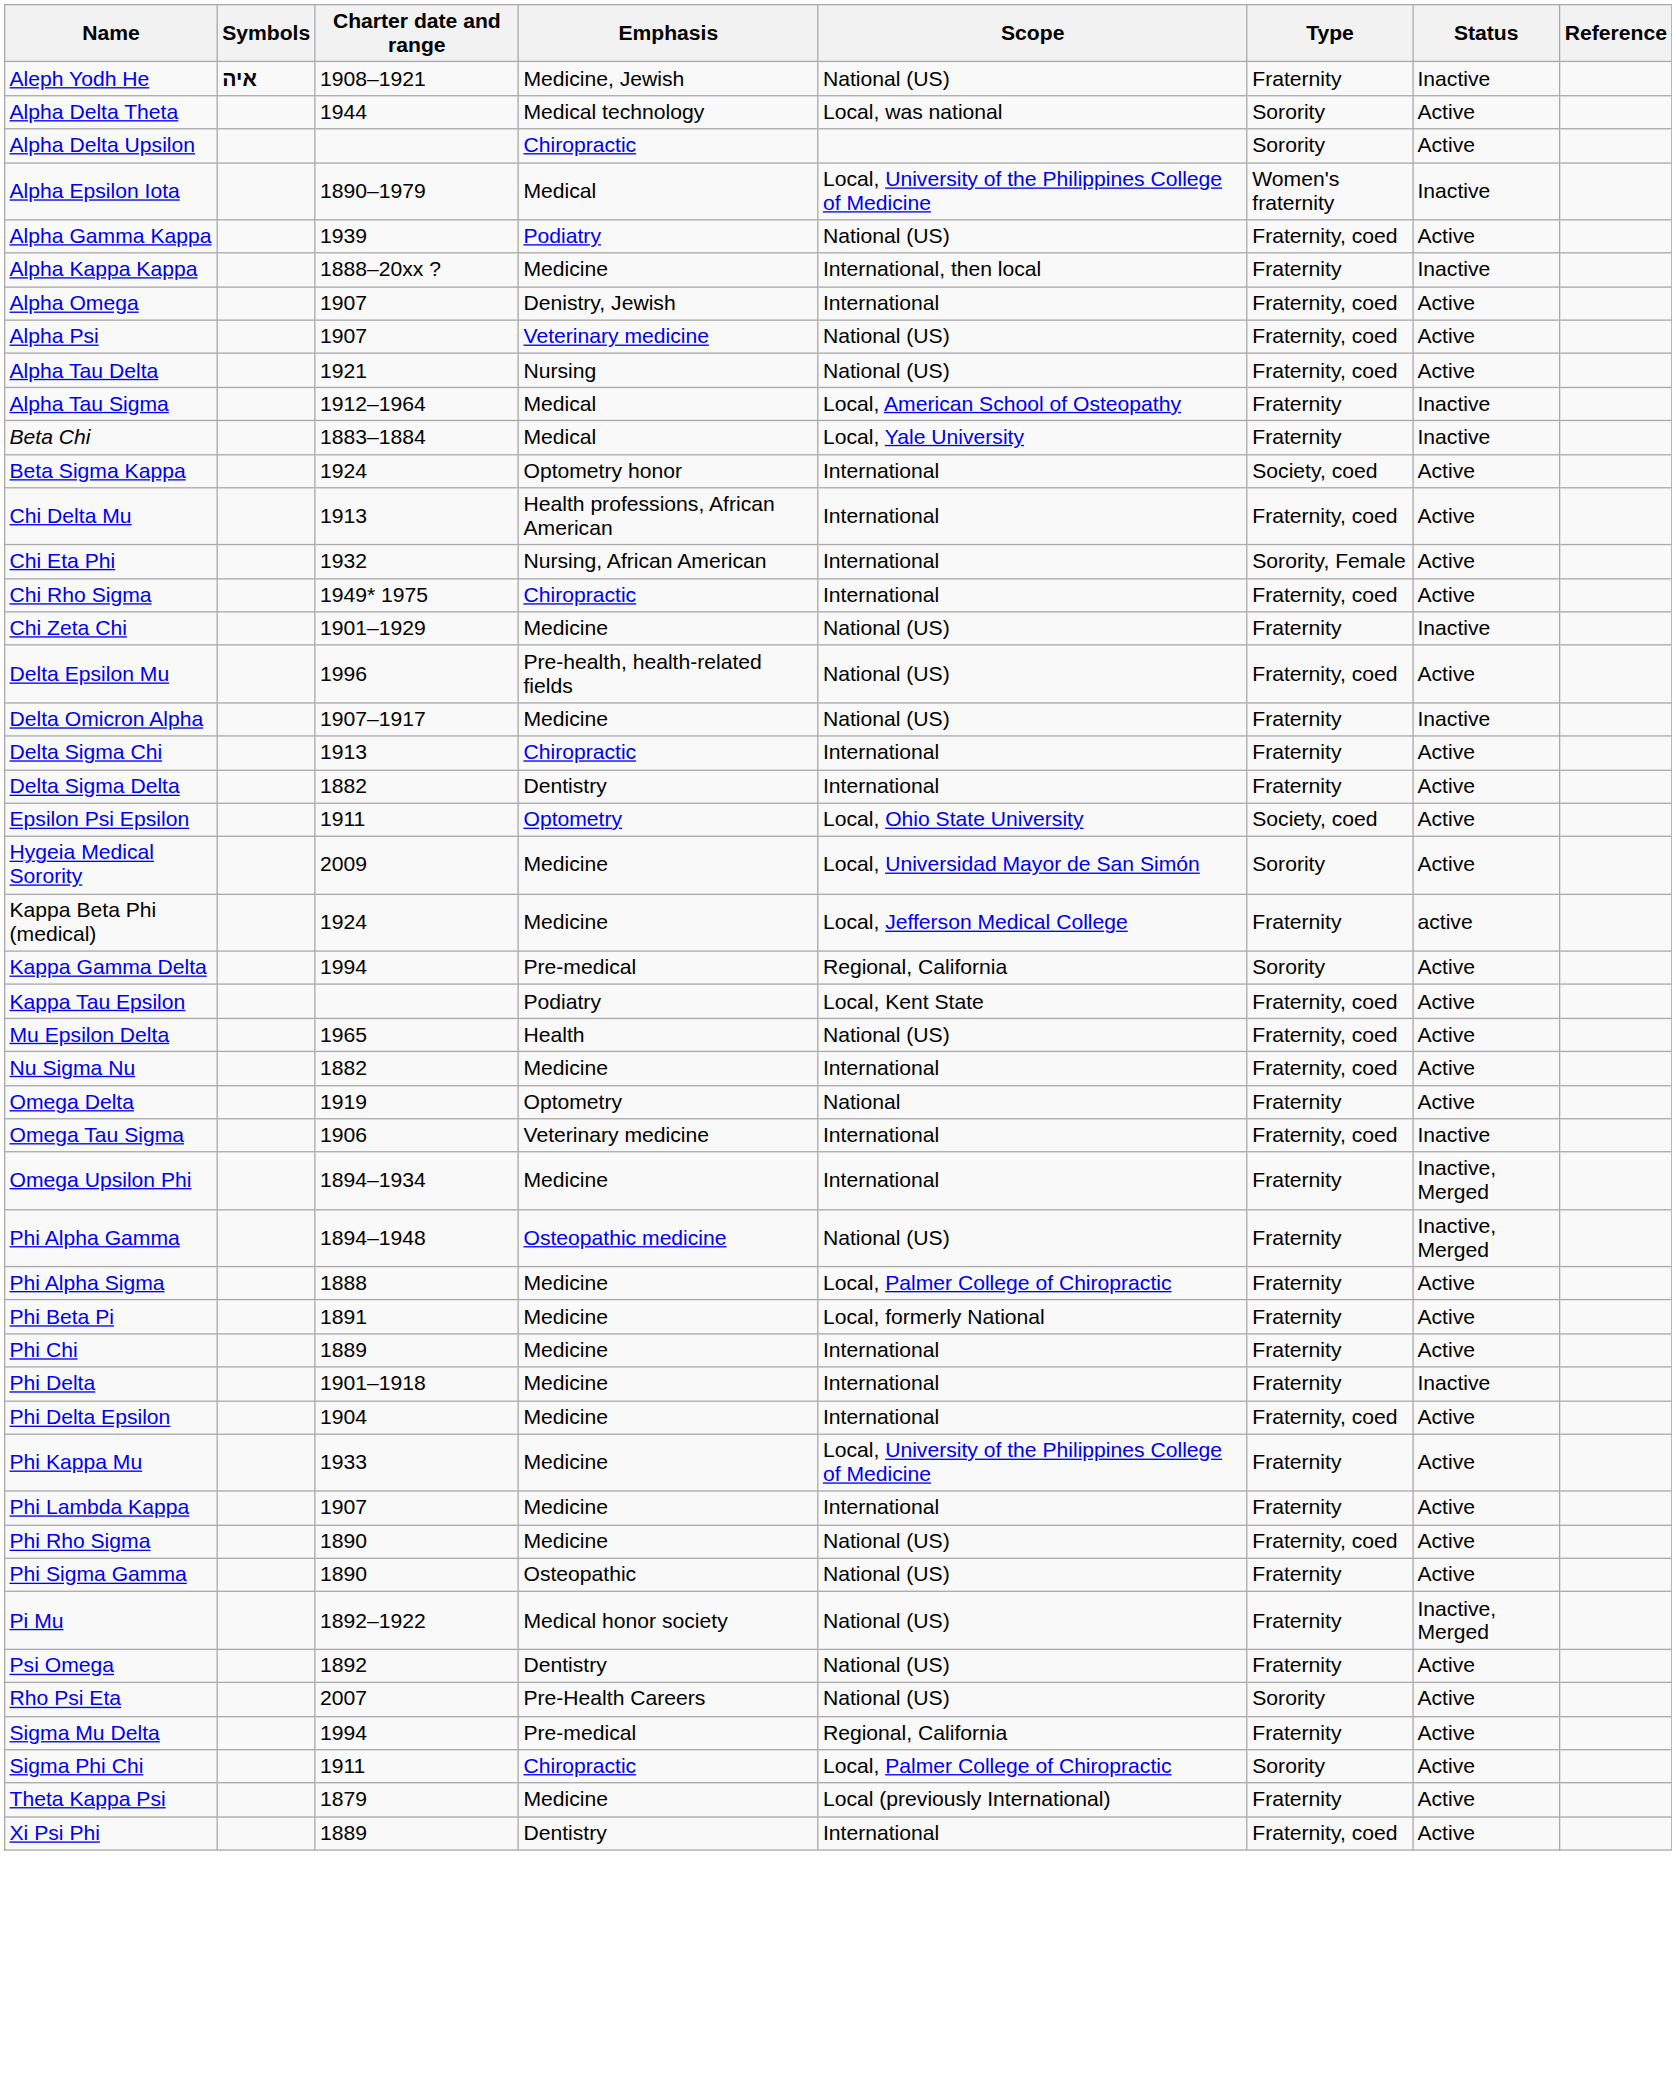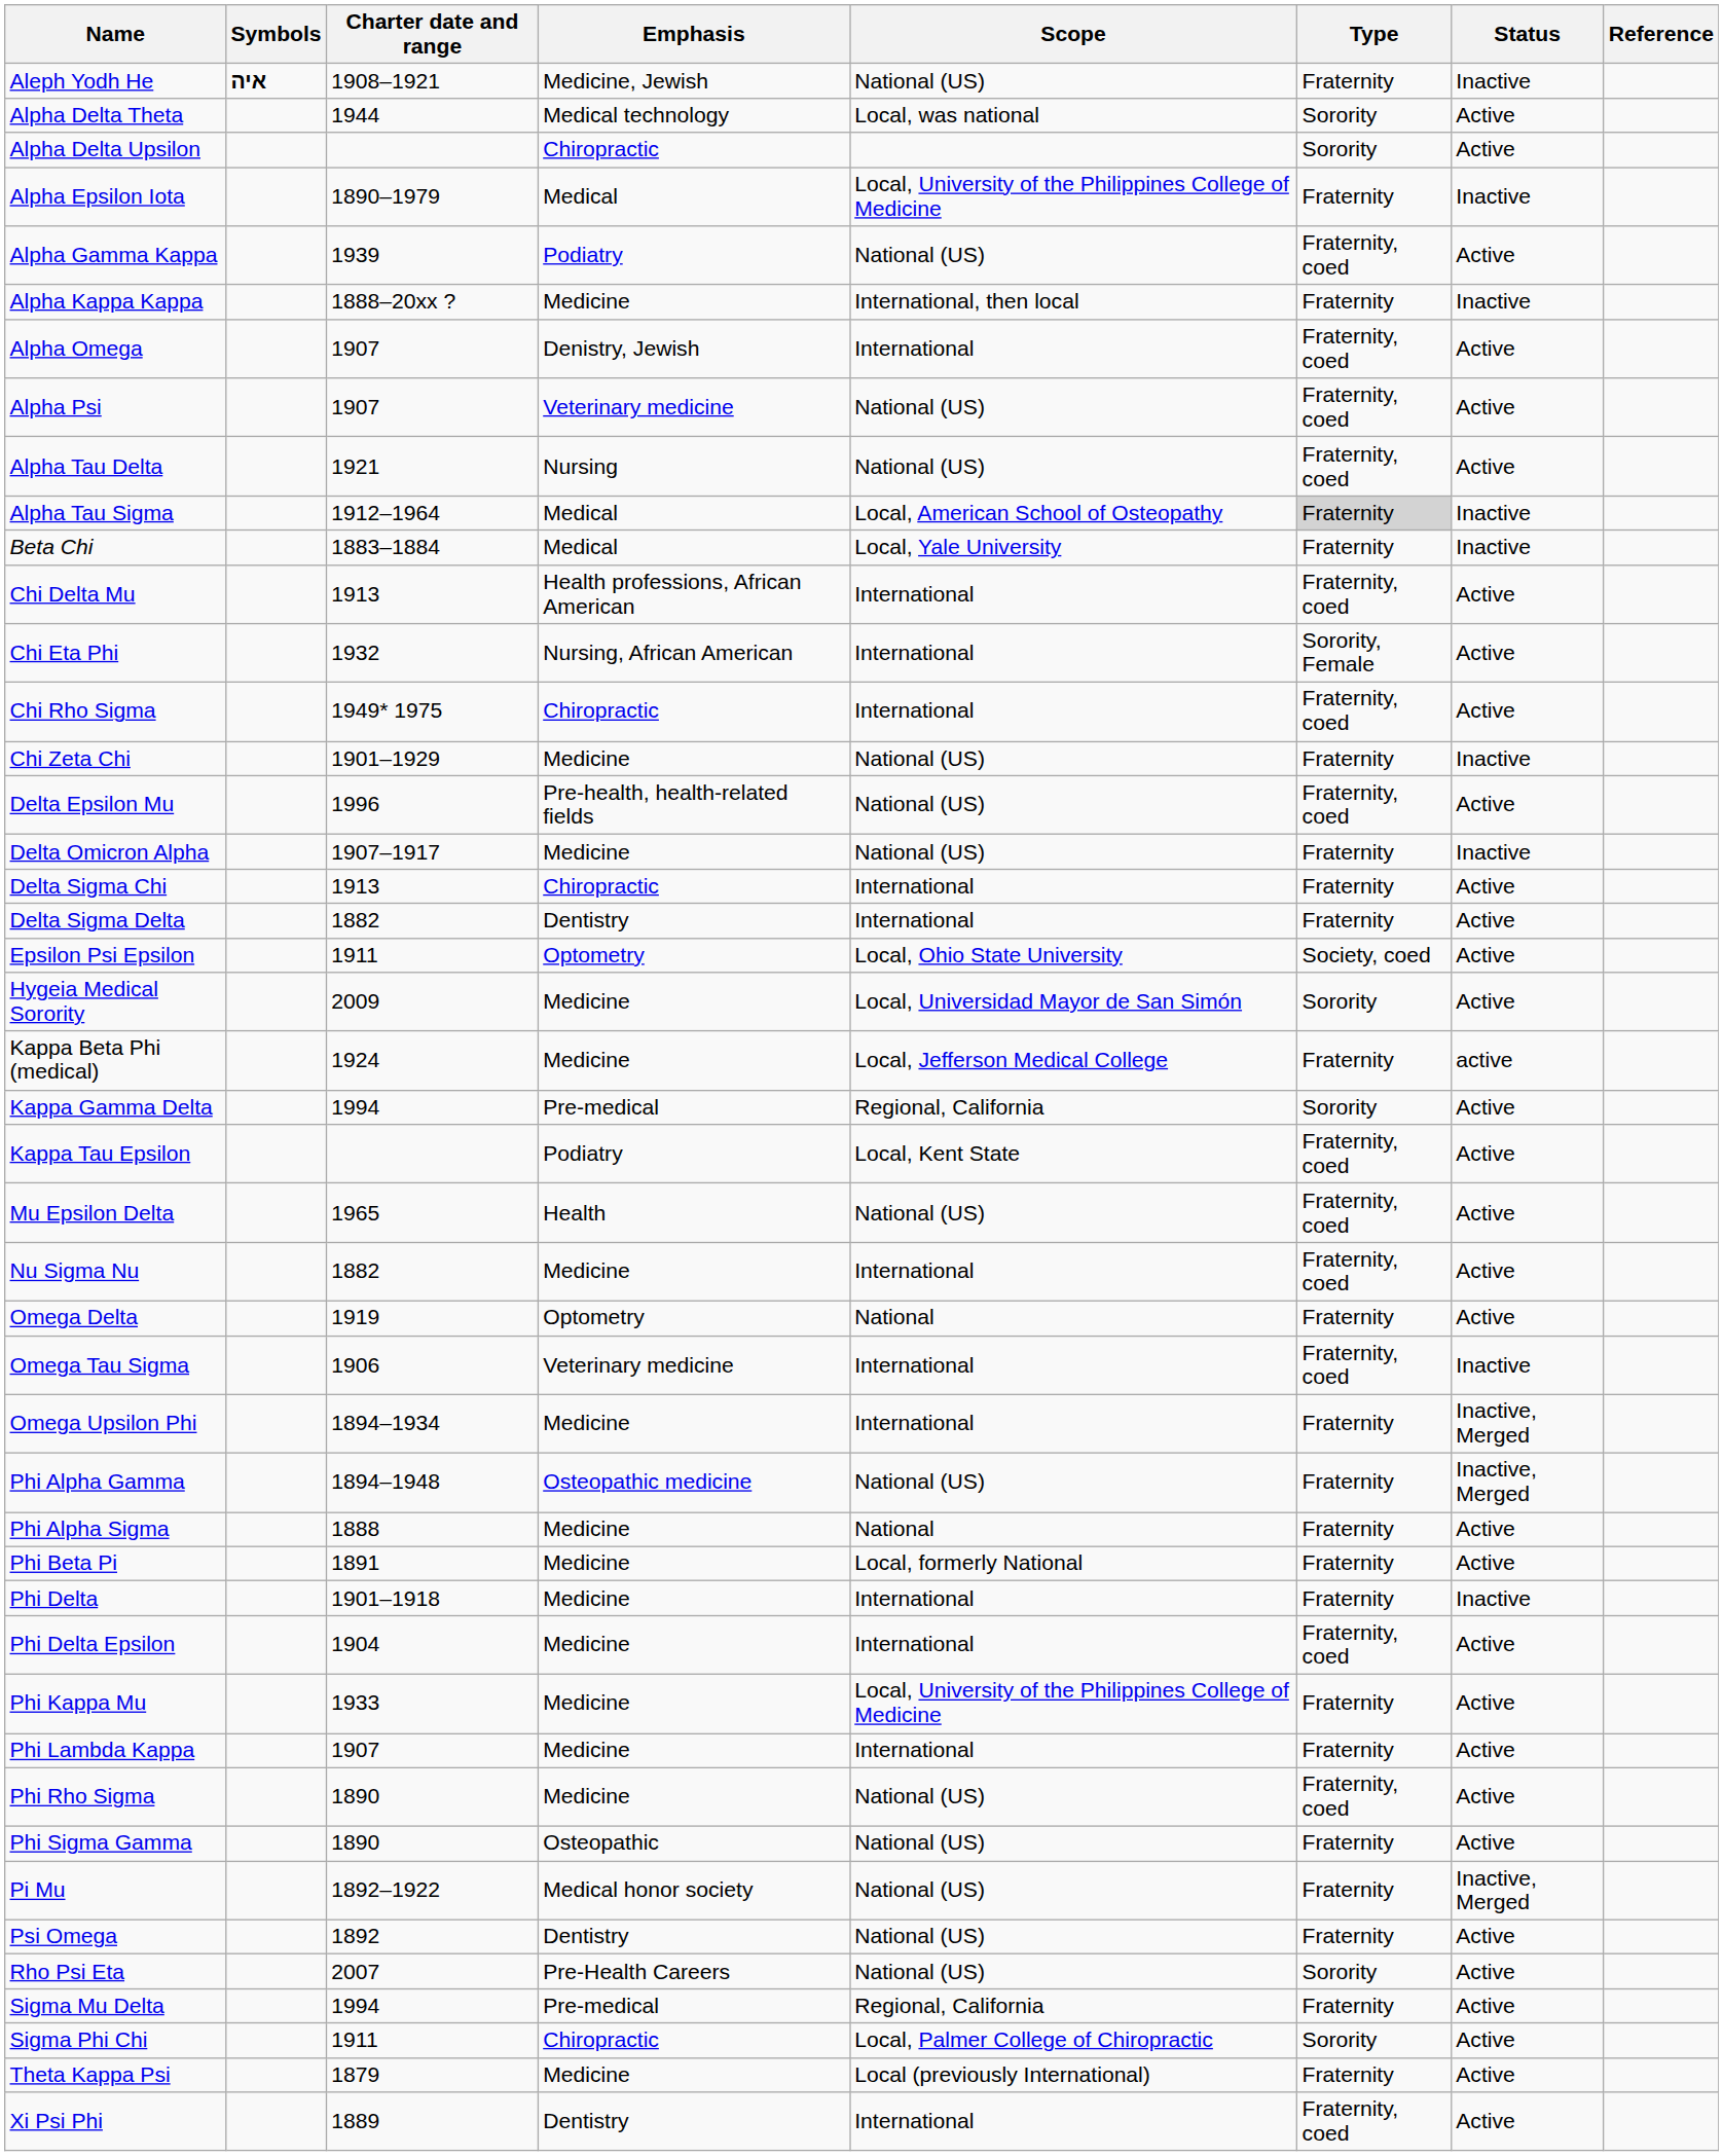Alpha Epsilon Iota | Type: Women's fraternity -> Fraternity
Alpha Tau Sigma | Type: no background -> lightgrey background
- row: Beta Sigma Kappa | 1924 | Optometry honor | International | Society, coed | Active
Phi Alpha Sigma | Scope: Local, Palmer College of Chiropractic -> National
- row: Phi Chi | 1889 | Medicine | International | Fraternity | Active
